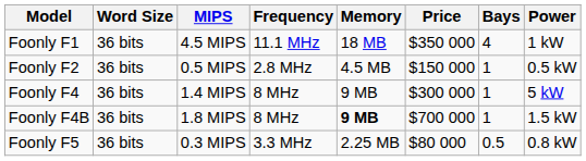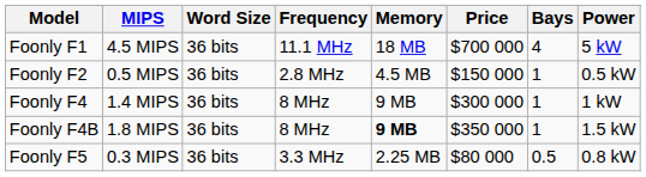columns swapped: MIPS <-> Word Size
Foonly F1 | Price: $350 000 -> $700 000
Foonly F1 | Power: 1 kW -> 5 kW
Foonly F4 | Power: 5 kW -> 1 kW
Foonly F4B | Price: $700 000 -> $350 000
